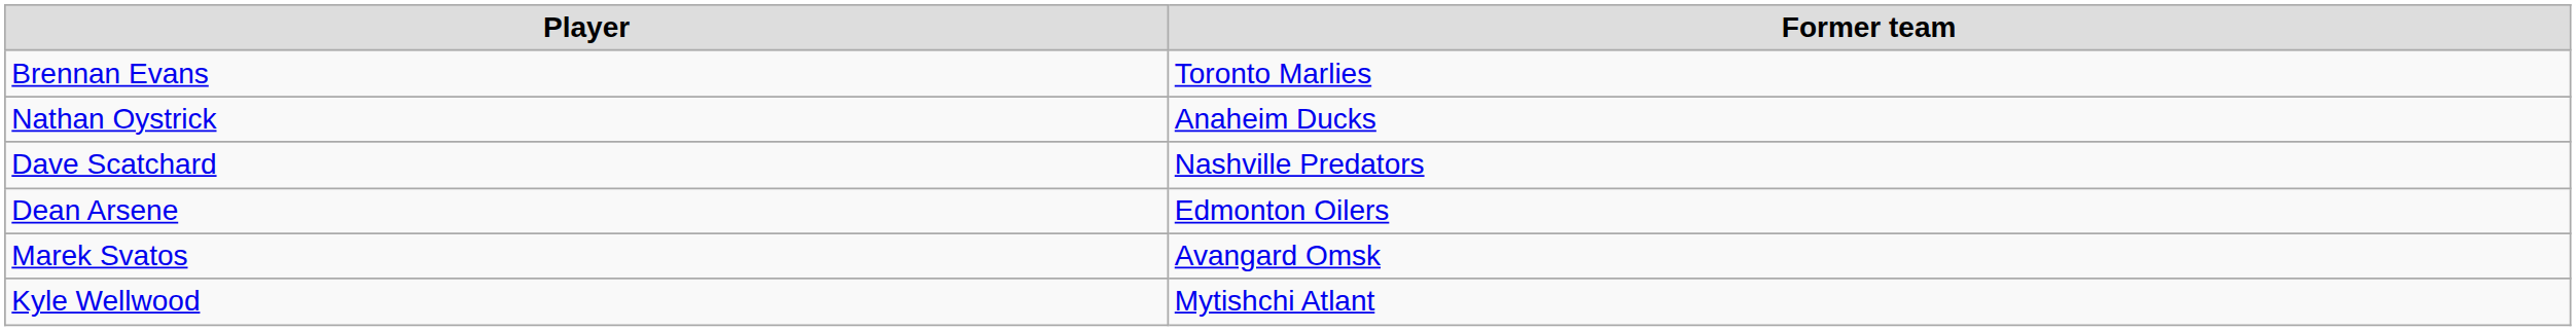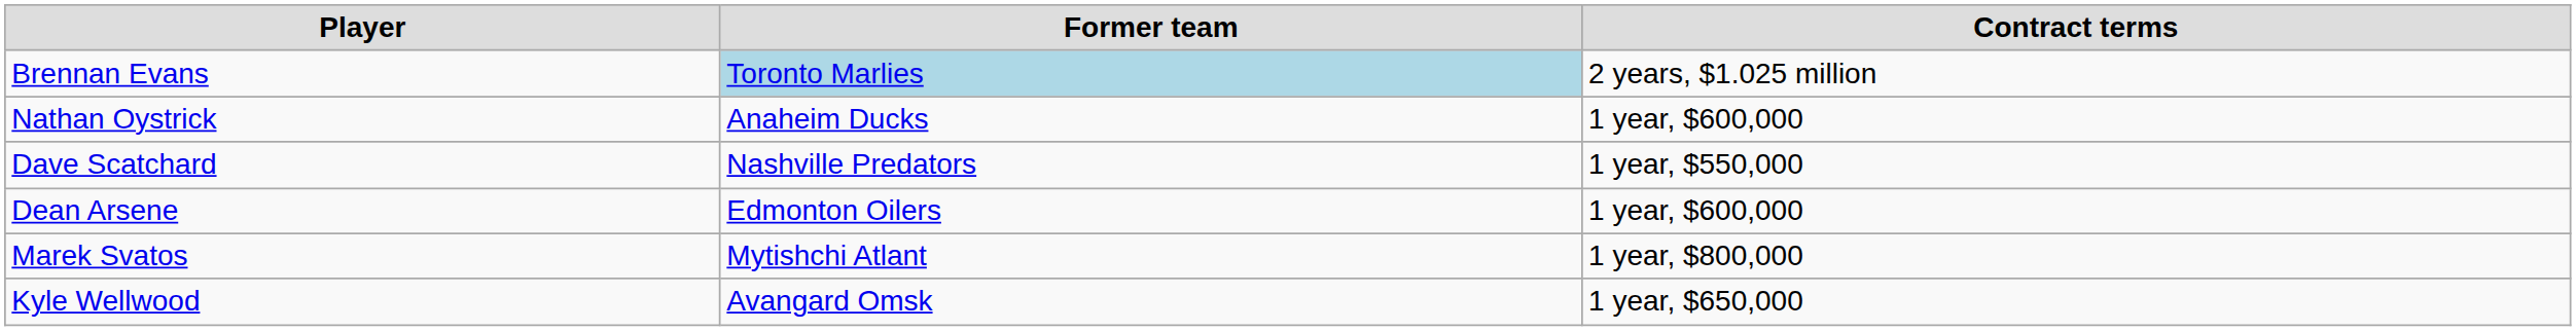+ column: Contract terms | 2 years, $1.025 million | 1 year, $600,000 | 1 year, $550,000 | 1 year, $600,000 | 1 year, $800,000 | 1 year, $650,000
Brennan Evans | Former team: no background -> lightblue background
Marek Svatos | Former team: Avangard Omsk -> Mytishchi Atlant
Kyle Wellwood | Former team: Mytishchi Atlant -> Avangard Omsk
